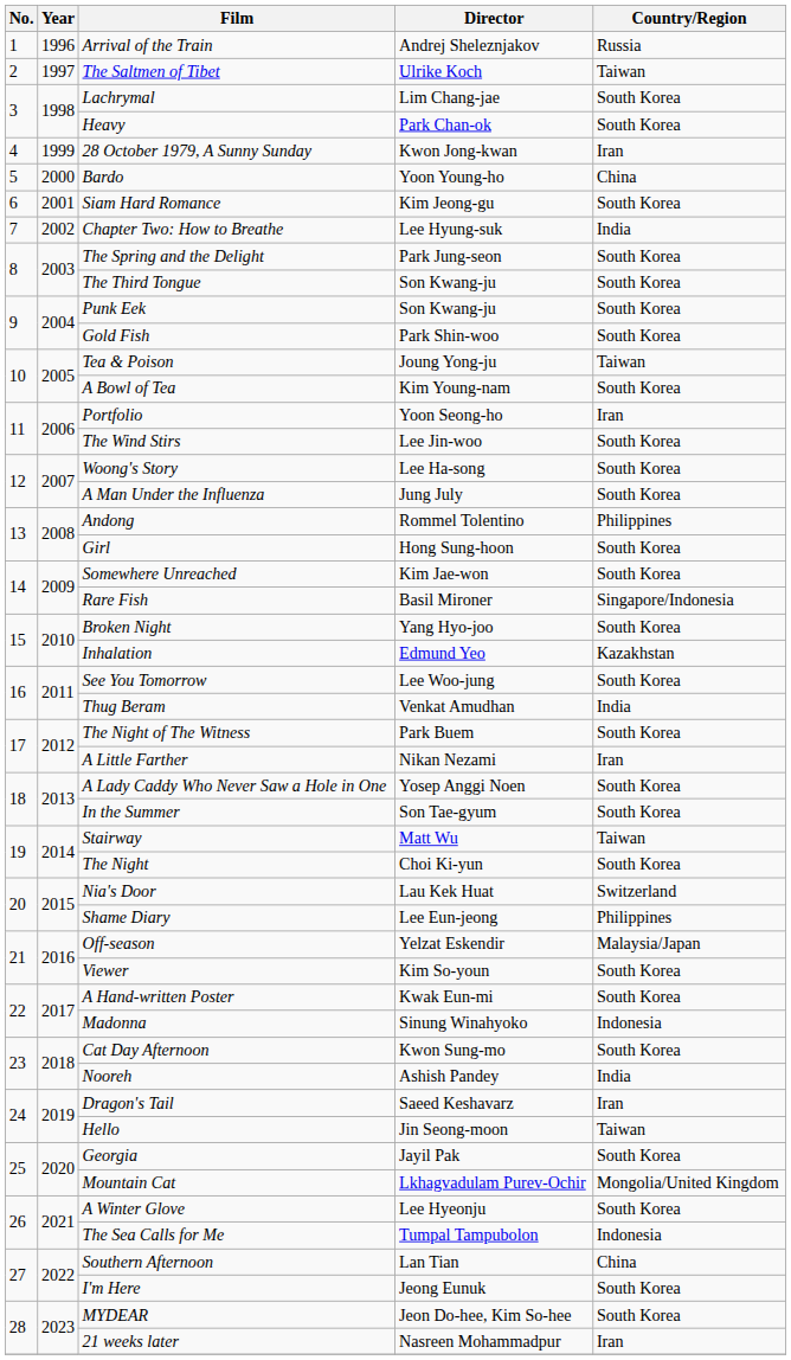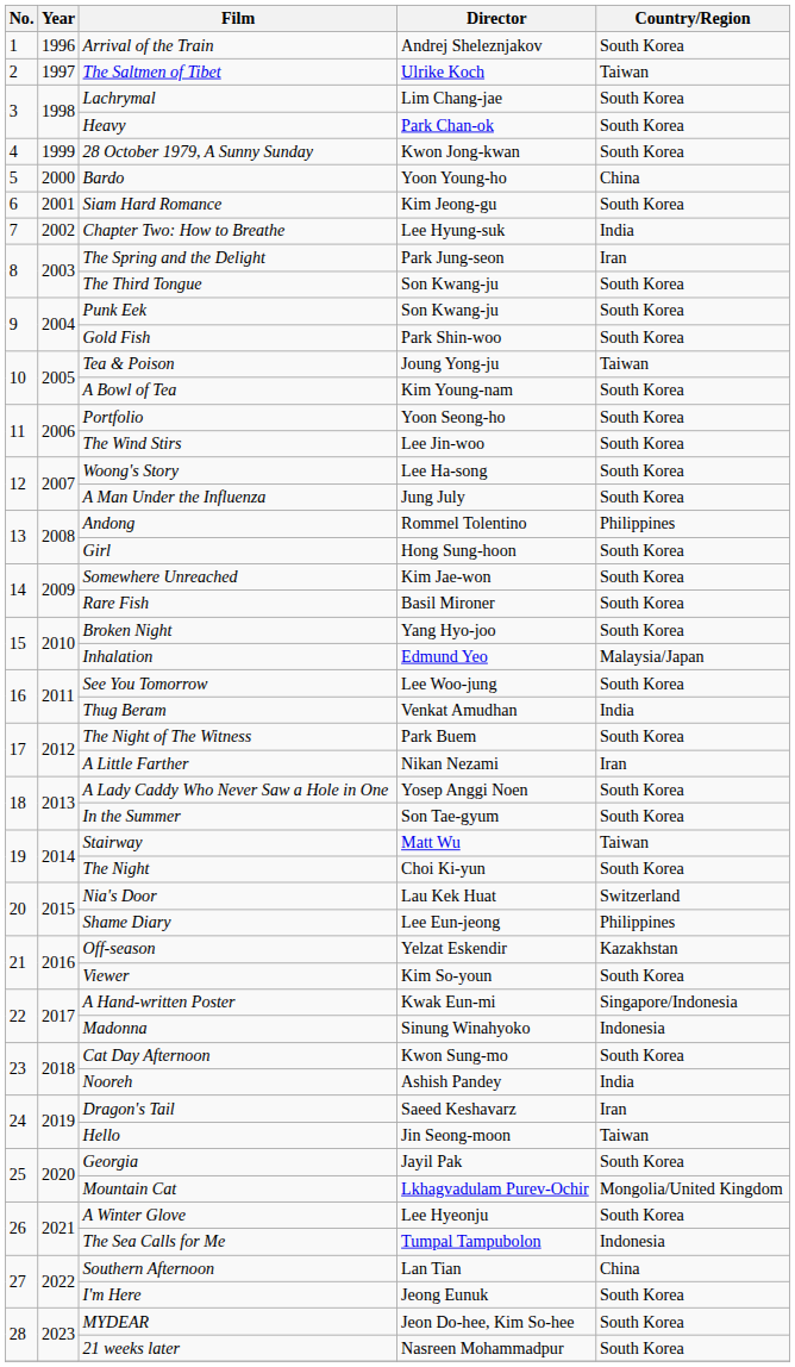Arrival of the Train | Country/Region: Russia -> South Korea
28 October 1979, A Sunny Sunday | Country/Region: Iran -> South Korea
The Spring and the Delight | Country/Region: South Korea -> Iran
Portfolio | Country/Region: Iran -> South Korea
Rare Fish | Country/Region: Singapore/Indonesia -> South Korea
Inhalation | Country/Region: Kazakhstan -> Malaysia/Japan
Off-season | Country/Region: Malaysia/Japan -> Kazakhstan
A Hand-written Poster | Country/Region: South Korea -> Singapore/Indonesia
21 weeks later | Country/Region: Iran -> South Korea
